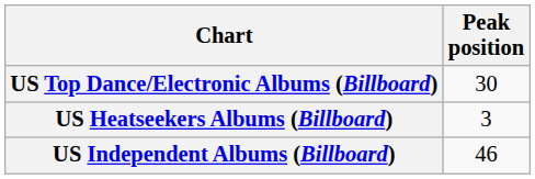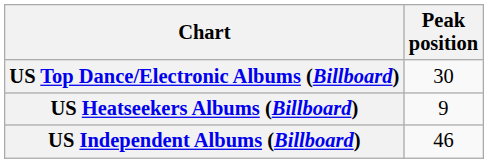US Heatseekers Albums (Billboard) | Peak position: 3 -> 9
